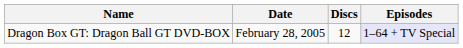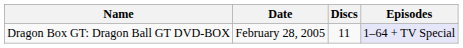Dragon Box GT: Dragon Ball GT DVD-BOX | Discs: 12 -> 11
